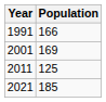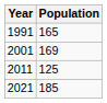1991 | Population: 166 -> 165
